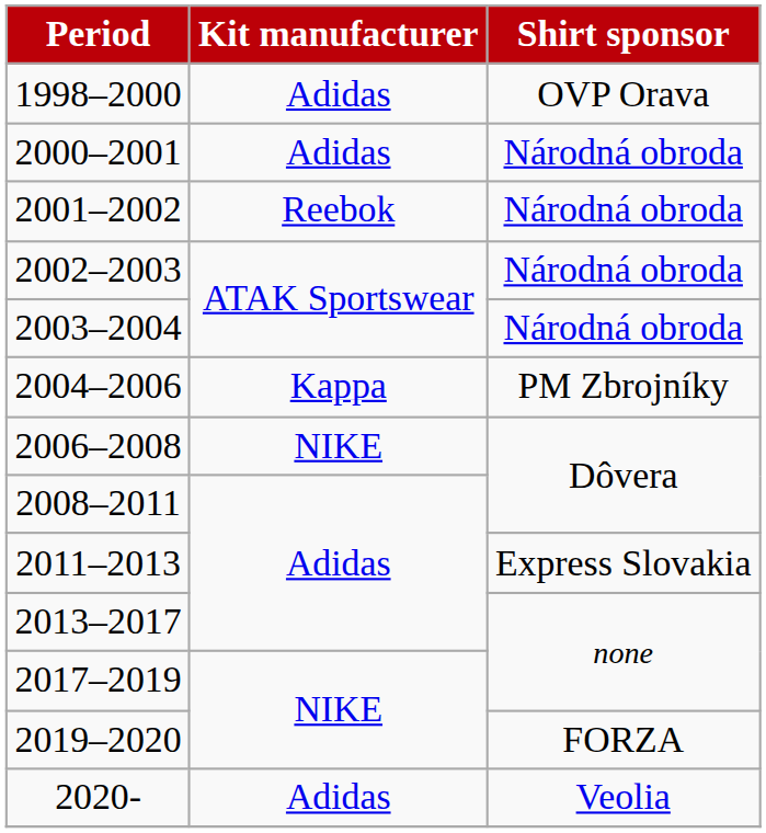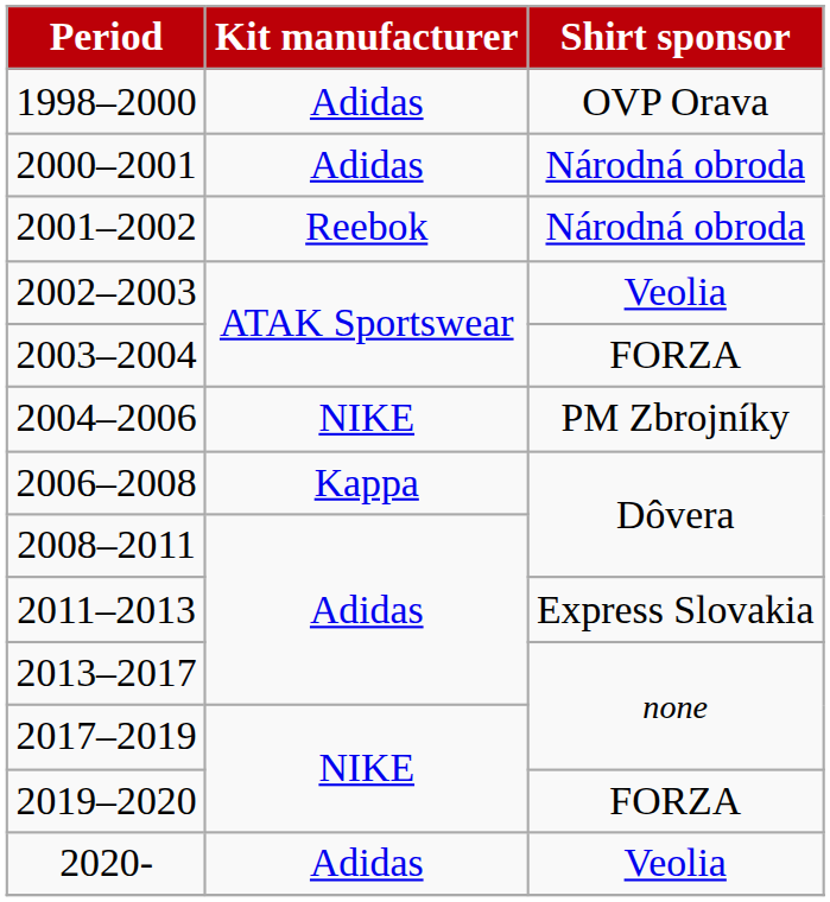2002–2003 | Shirt sponsor: Národná obroda -> Veolia
2003–2004 | Shirt sponsor: Národná obroda -> FORZA
2004–2006 | Kit manufacturer: Kappa -> NIKE
2006–2008 | Kit manufacturer: NIKE -> Kappa
